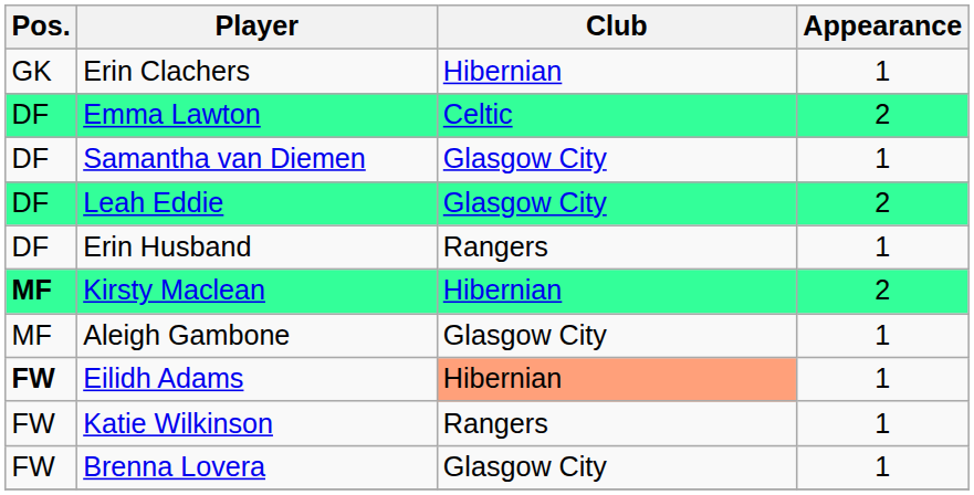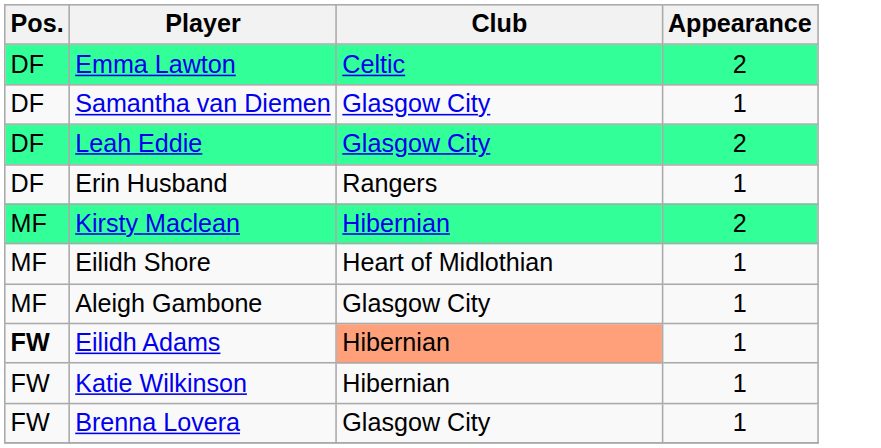- row: GK | Erin Clachers | Hibernian | 1
Kirsty Maclean | Pos.: bold -> normal
+ row: MF | Eilidh Shore | Heart of Midlothian | 1
Katie Wilkinson | Club: Rangers -> Hibernian
